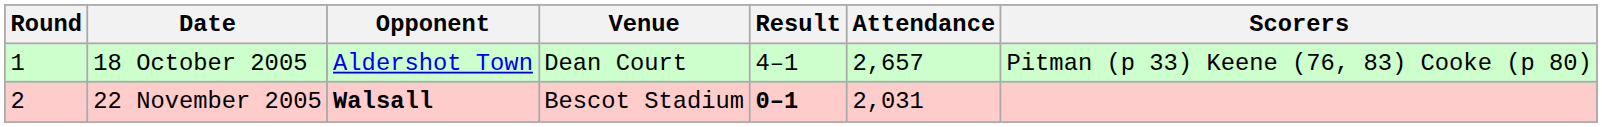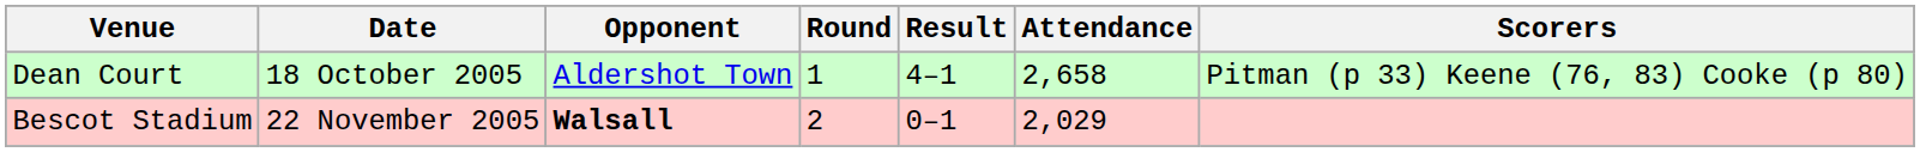columns swapped: Round <-> Venue
18 October 2005 | Attendance: 2,657 -> 2,658
22 November 2005 | Result: bold -> normal
22 November 2005 | Attendance: 2,031 -> 2,029
